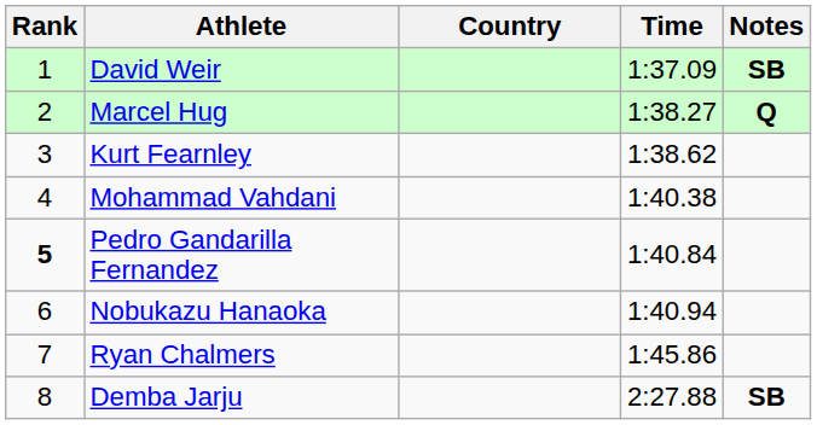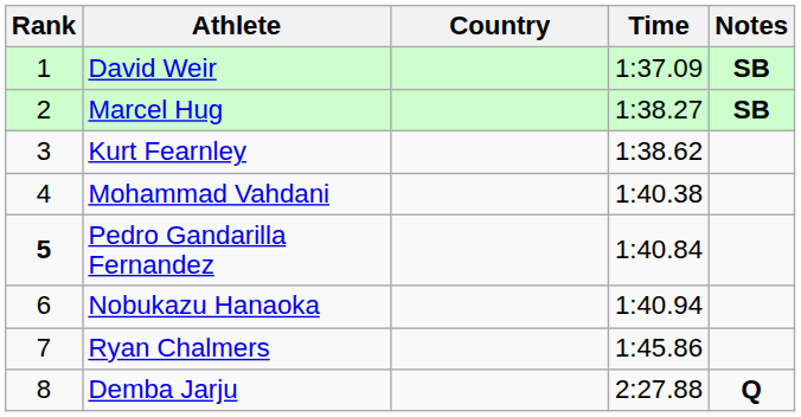Marcel Hug | Notes: Q -> SB
Demba Jarju | Notes: SB -> Q
